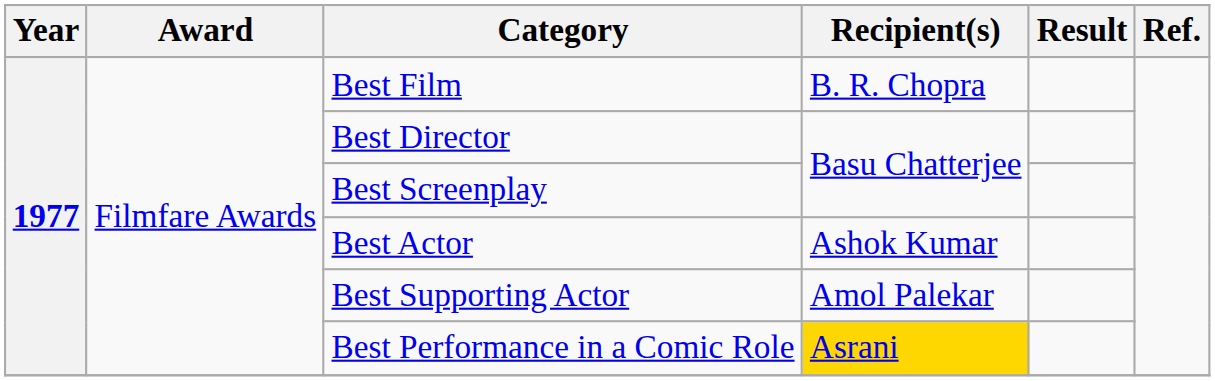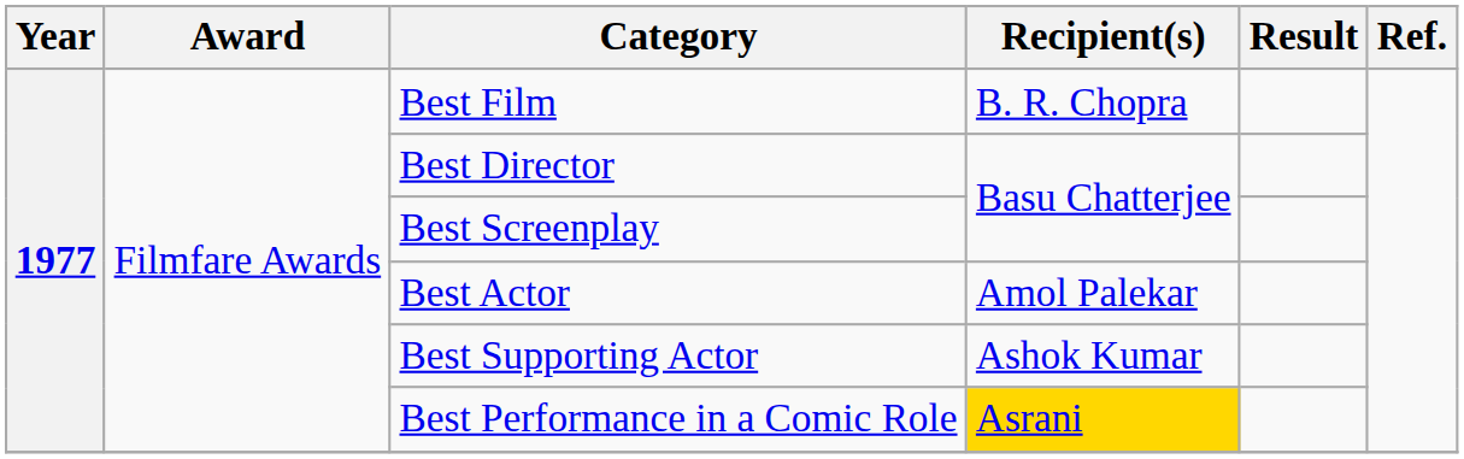Best Actor | Recipient(s): Ashok Kumar -> Amol Palekar
Best Supporting Actor | Recipient(s): Amol Palekar -> Ashok Kumar
